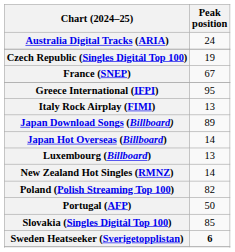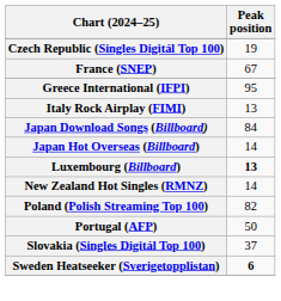- row: Australia Digital Tracks (ARIA) | 24
Japan Download Songs (Billboard) | Peak position: 89 -> 84
Luxembourg (Billboard) | Peak position: normal -> bold
Slovakia (Singles Digitál Top 100) | Peak position: 85 -> 37
